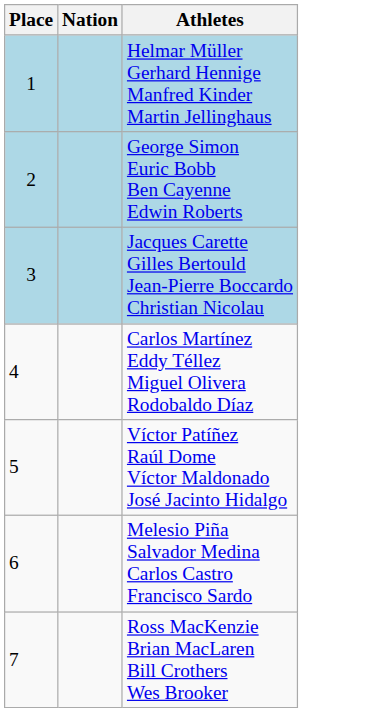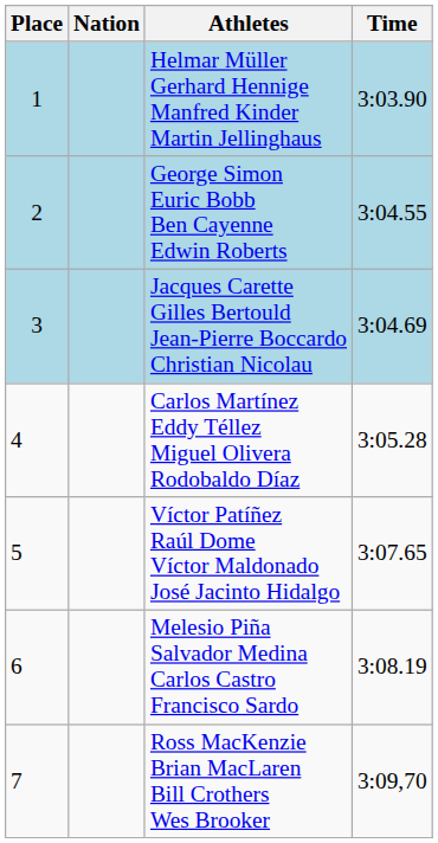+ column: Time | 3:03.90 | 3:04.55 | 3:04.69 | 3:05.28 | 3:07.65 | 3:08.19 | 3:09,70
